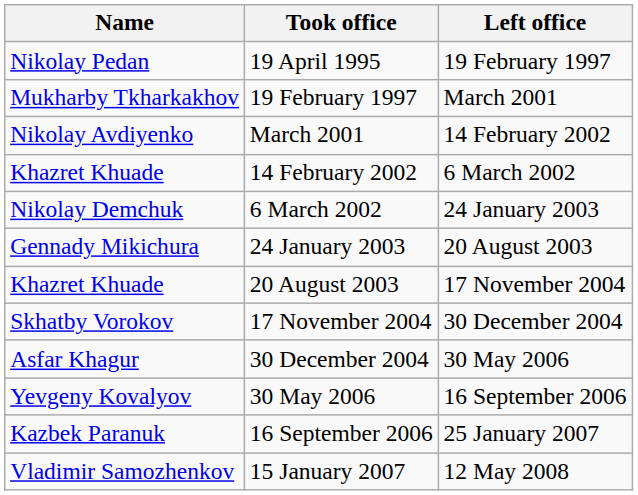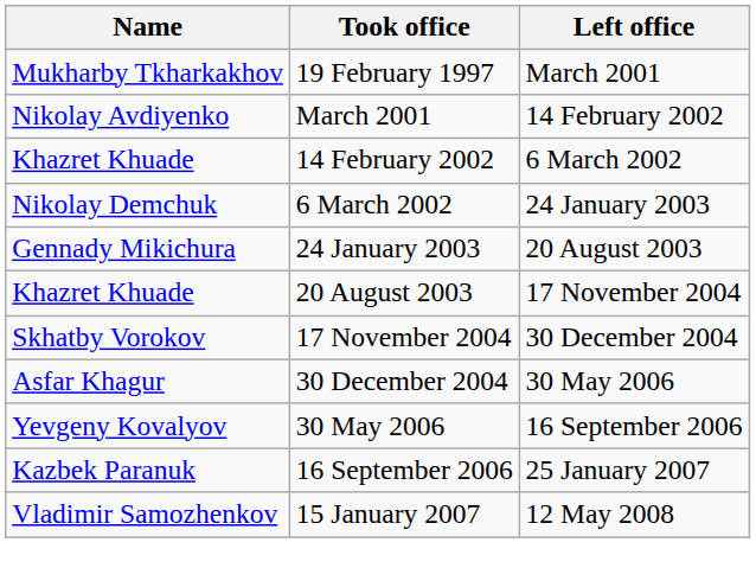- row: Nikolay Pedan | 19 April 1995 | 19 February 1997
